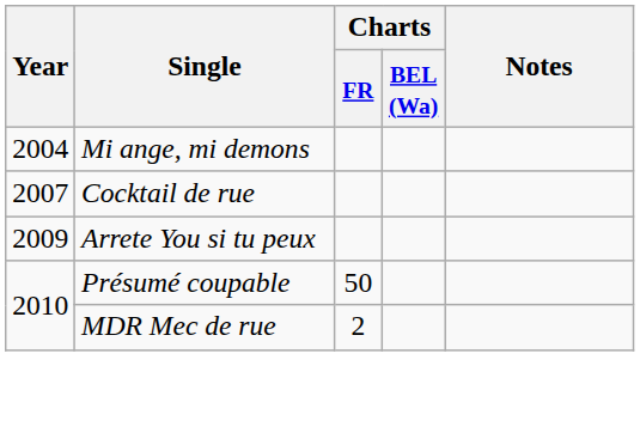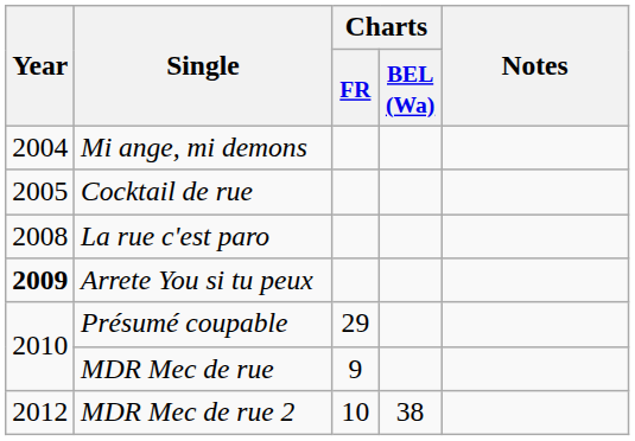Cocktail de rue | Year: 2007 -> 2005
+ row: 2008 | La rue c'est paro
Arrete You si tu peux | Year: normal -> bold
Présumé coupable | Charts / FR: 50 -> 29
MDR Mec de rue | Charts / FR: 2 -> 9
+ row: 2012 | MDR Mec de rue 2 | 10 | 38
